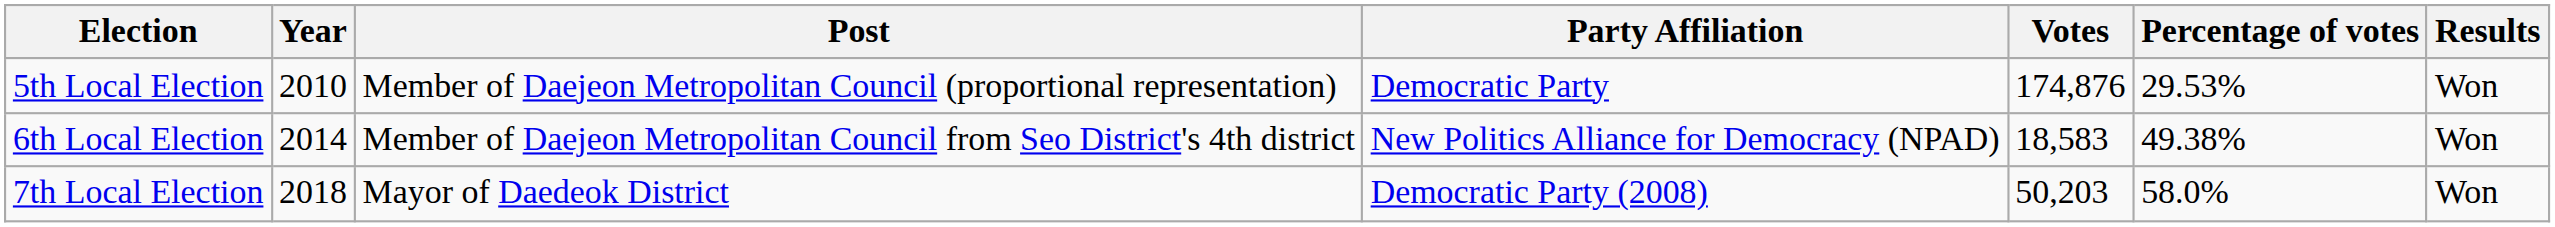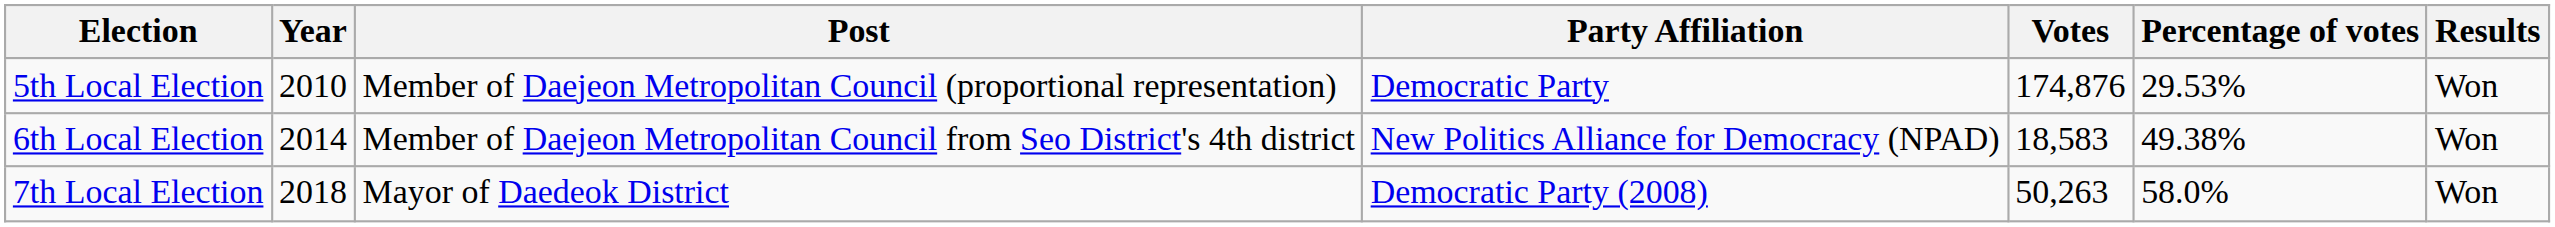7th Local Election | Votes: 50,203 -> 50,263
